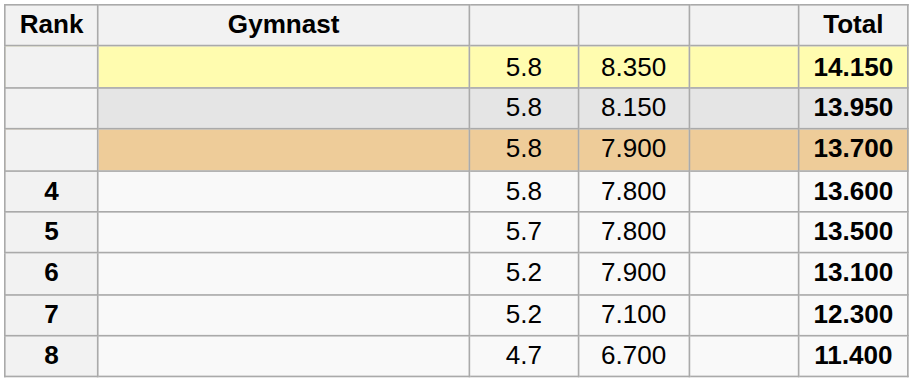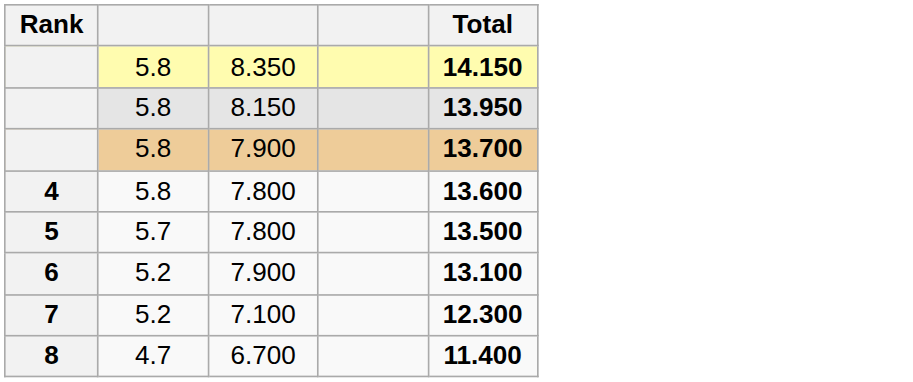- column: Gymnast
